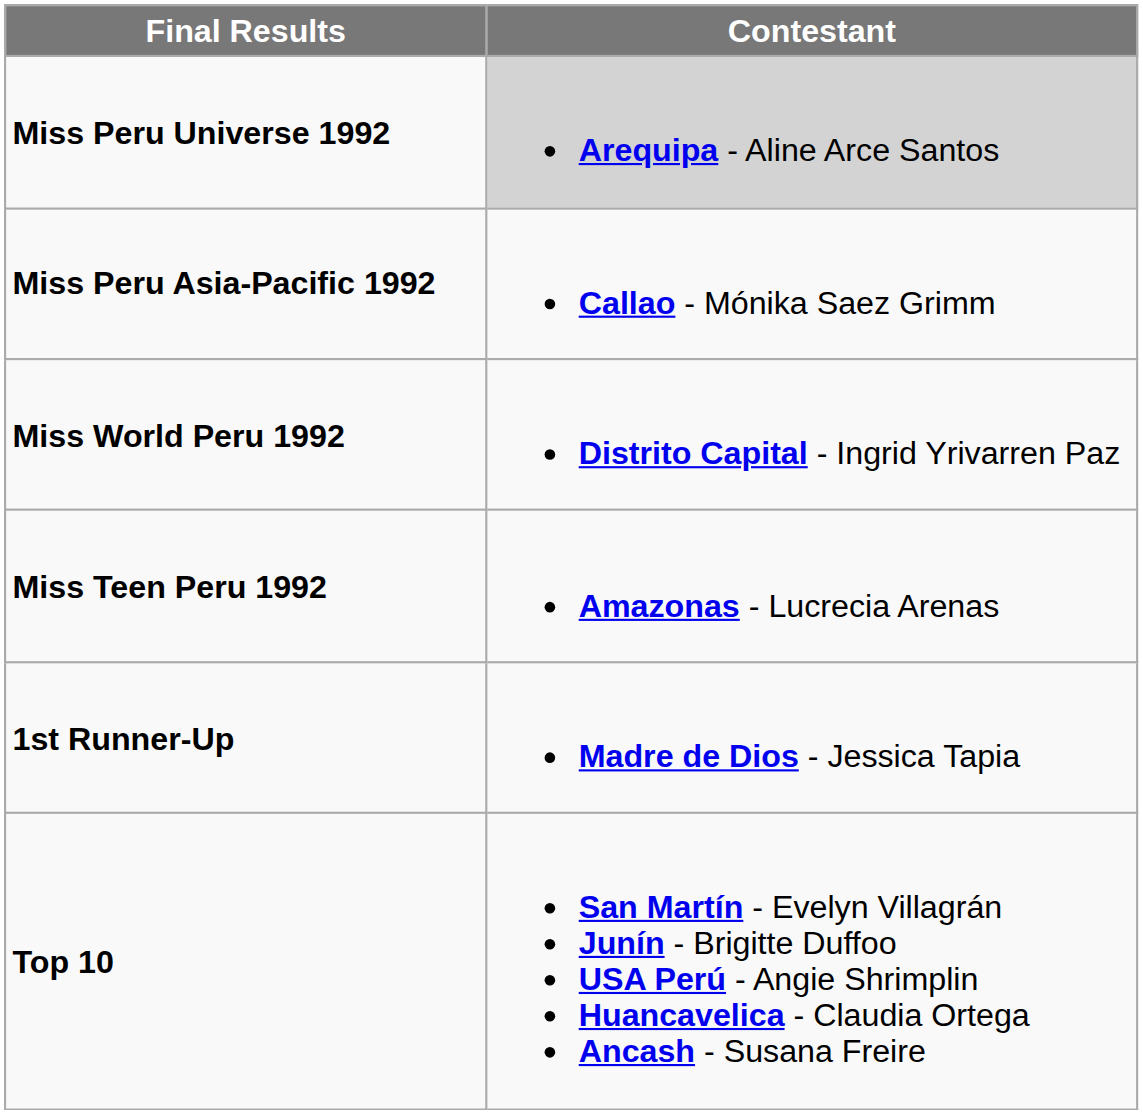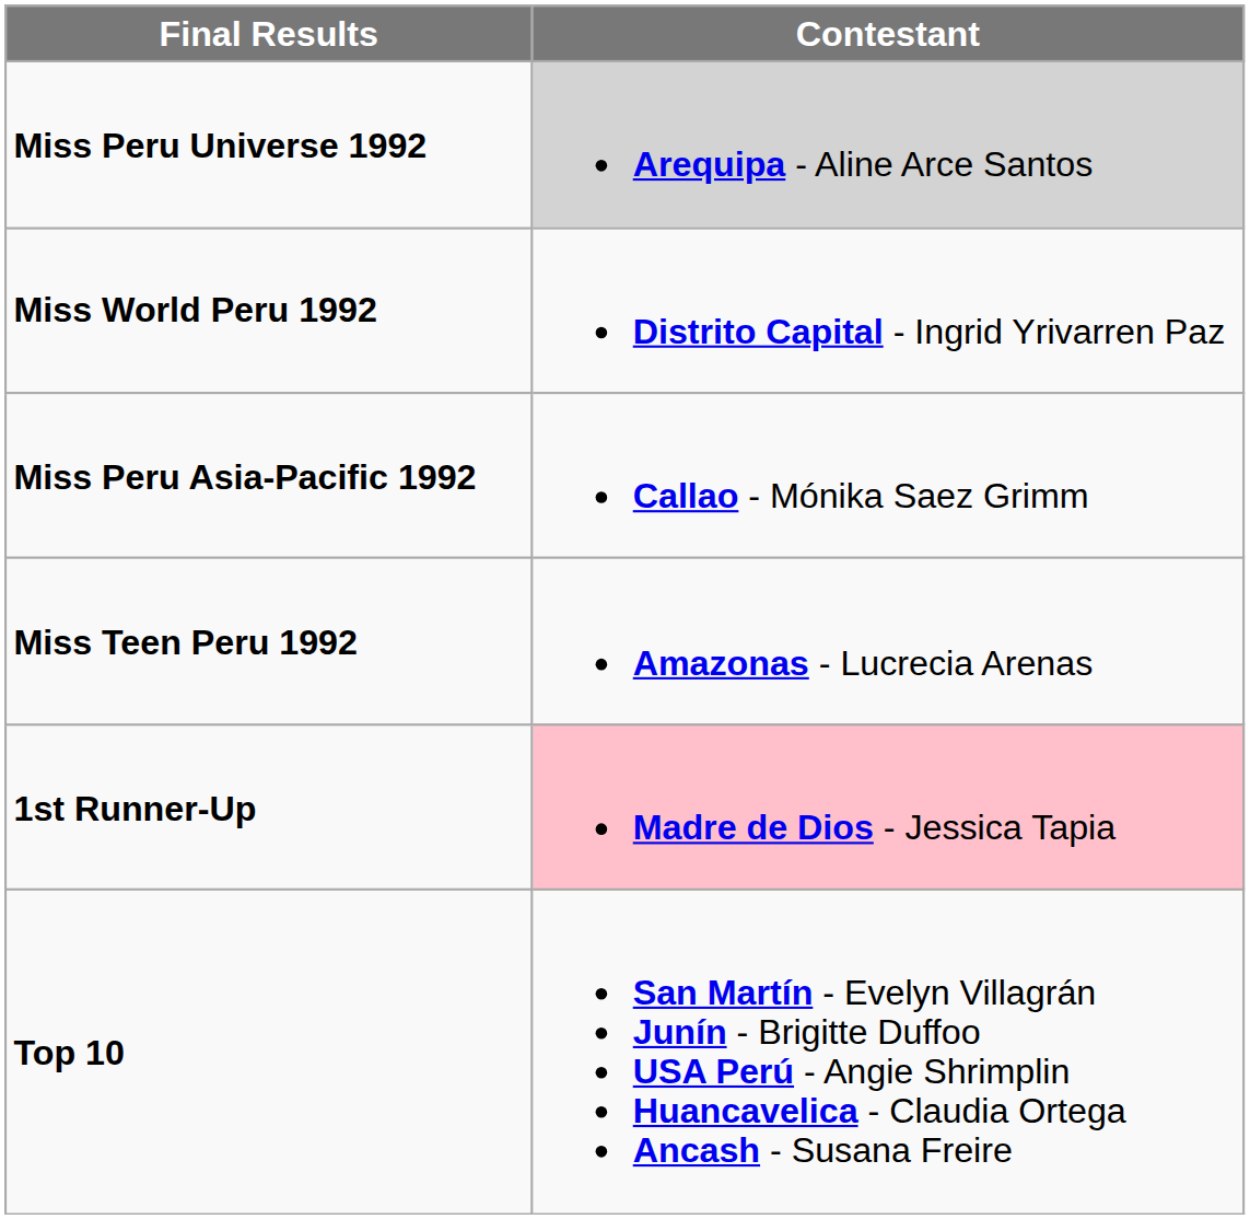rows swapped: Miss World Peru 1992 <-> Miss Peru Asia-Pacific 1992
1st Runner-Up | Contestant: no background -> pink background
